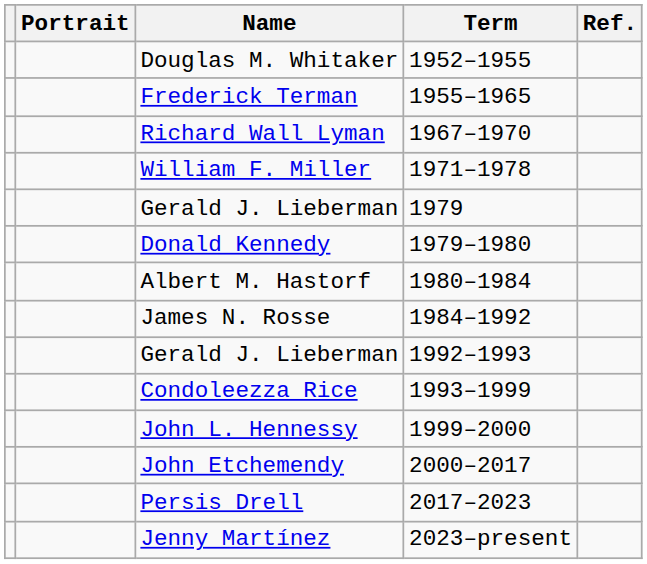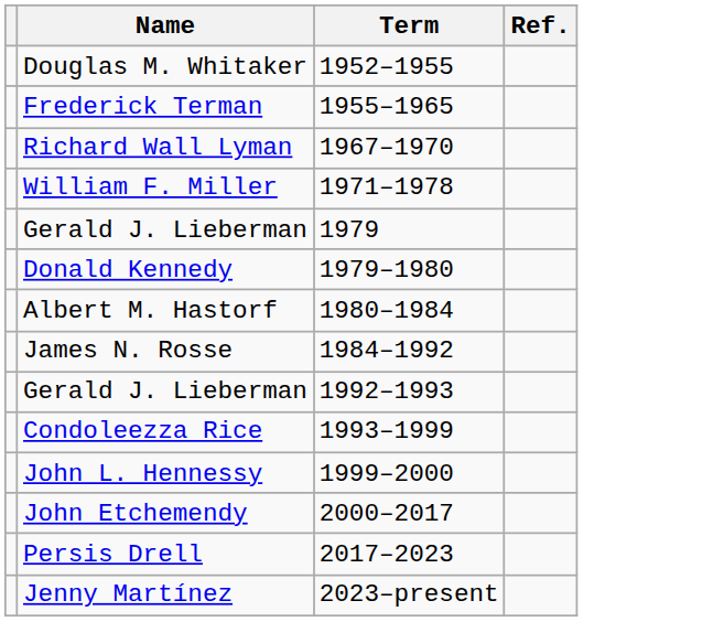- column: Portrait
